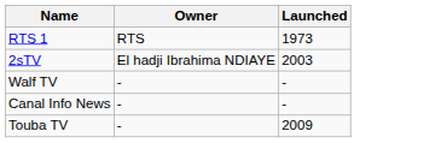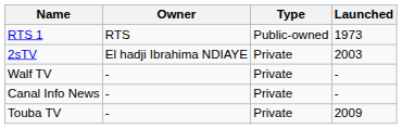+ column: Type | Public-owned | Private | Private | Private | Private
